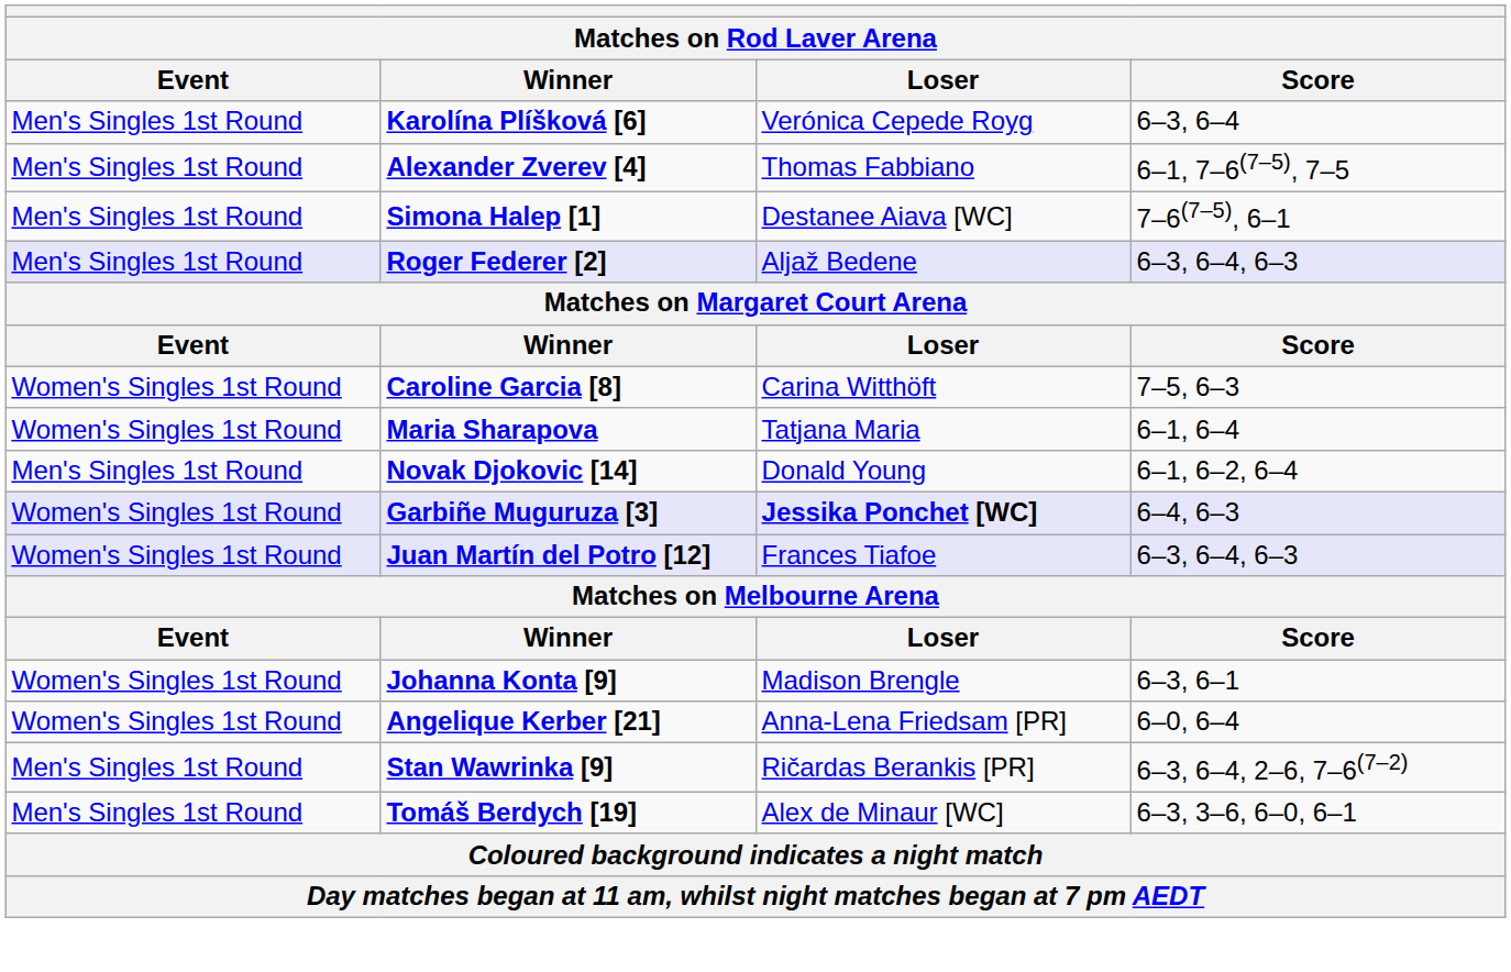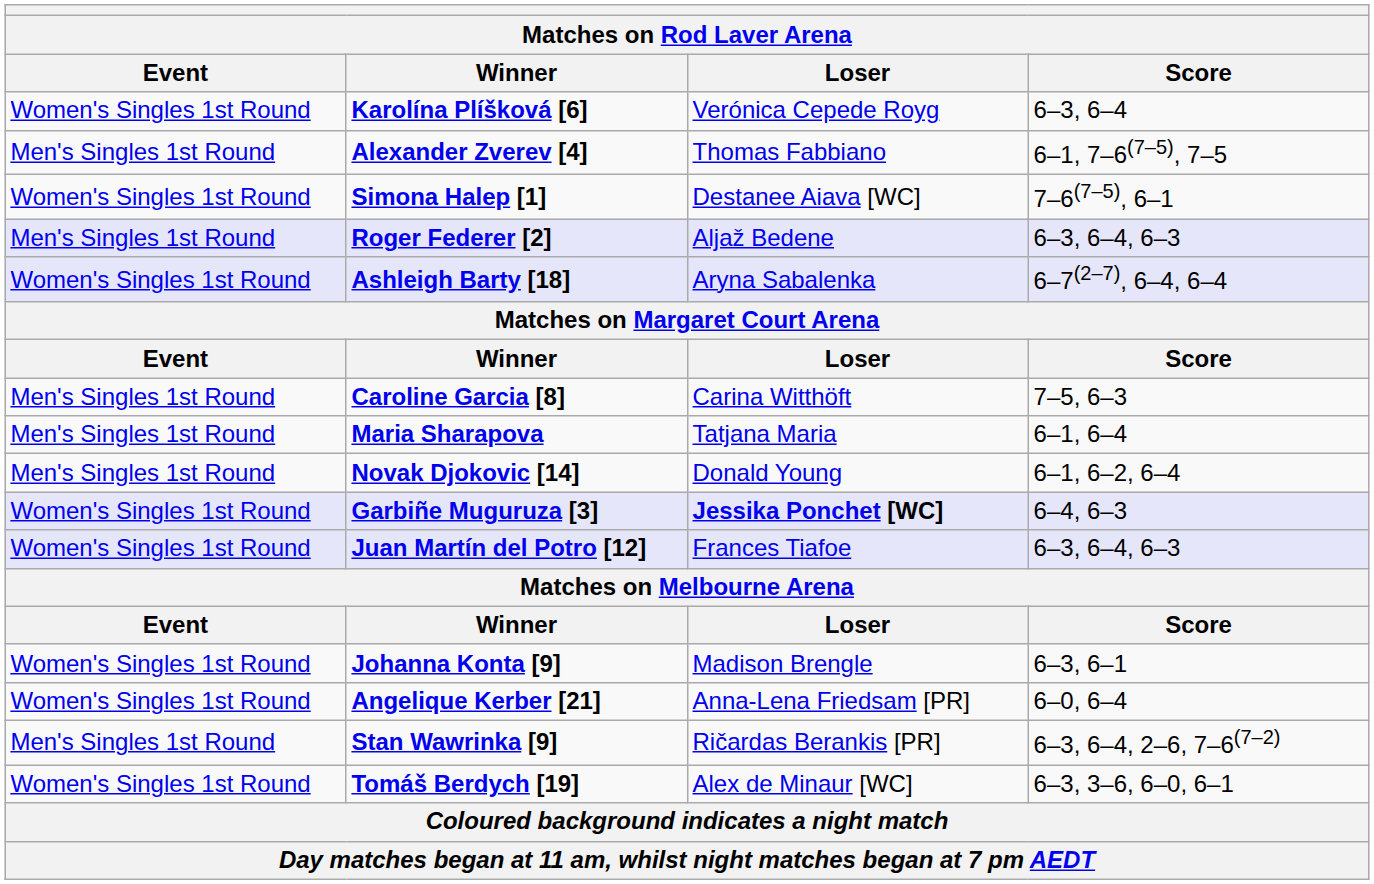Karolína Plíšková [6] | Event: Men's Singles 1st Round -> Women's Singles 1st Round
Simona Halep [1] | Event: Men's Singles 1st Round -> Women's Singles 1st Round
+ row: Women's Singles 1st Round | Ashleigh Barty [18] | Aryna Sabalenka | 6–7(2–7), 6–4, 6–4
Caroline Garcia [8] | Event: Women's Singles 1st Round -> Men's Singles 1st Round
Maria Sharapova | Event: Women's Singles 1st Round -> Men's Singles 1st Round
Tomáš Berdych [19] | Event: Men's Singles 1st Round -> Women's Singles 1st Round
